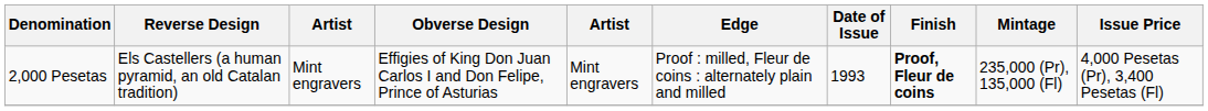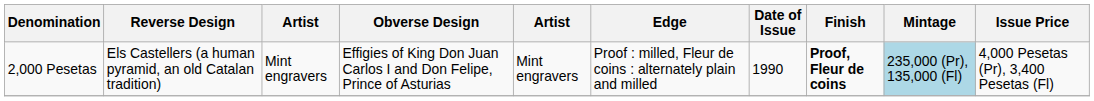2,000 Pesetas | Date of Issue: 1993 -> 1990
2,000 Pesetas | Mintage: no background -> lightblue background
